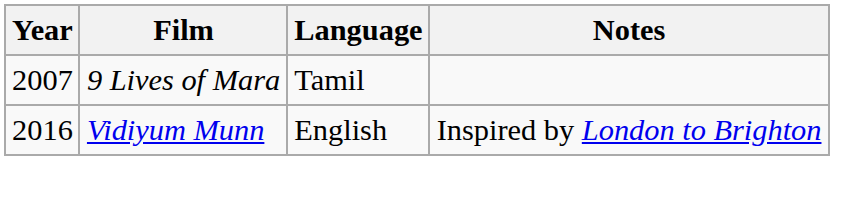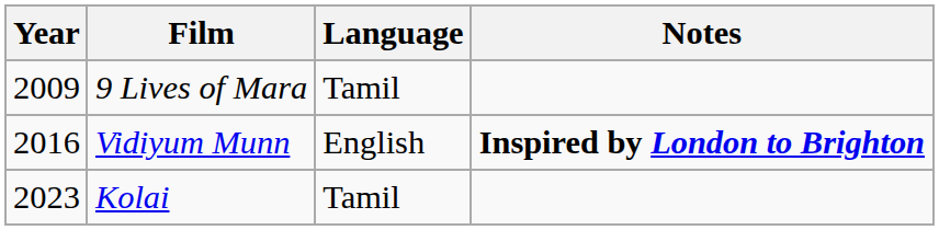9 Lives of Mara | Year: 2007 -> 2009
Vidiyum Munn | Notes: normal -> bold
+ row: 2023 | Kolai | Tamil
